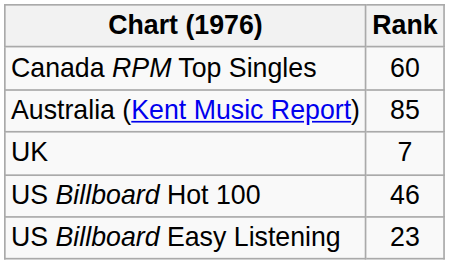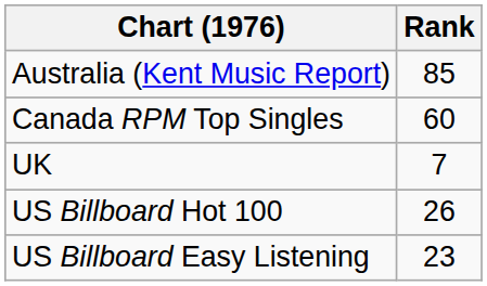rows swapped: Australia (Kent Music Report) <-> Canada RPM Top Singles
US Billboard Hot 100 | Rank: 46 -> 26
